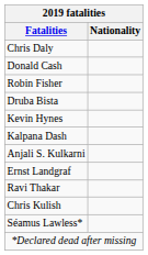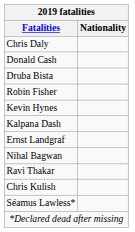rows swapped: Robin Fisher <-> Druba Bista
- row: Anjali S. Kulkarni
+ row: Nihal Bagwan
